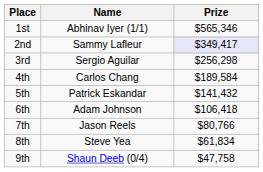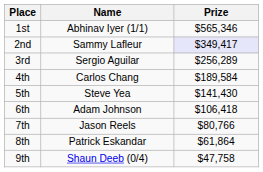3rd | Prize: $256,298 -> $256,289
5th | Name: Patrick Eskandar -> Steve Yea
5th | Prize: $141,432 -> $141,430
8th | Name: Steve Yea -> Patrick Eskandar
8th | Prize: $61,834 -> $61,864
